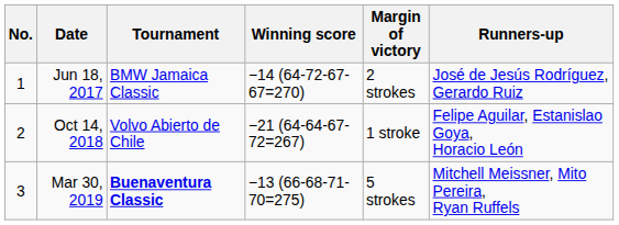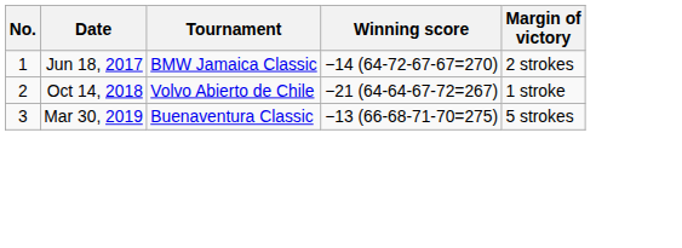- column: Runners-up | José de Jesús Rodríguez, Gerardo Ruiz | Felipe Aguilar, Estanislao Goya, Horacio León | Mitchell Meissner, Mito Pereira, Ryan Ruffels
Mar 30, 2019 | Tournament: bold -> normal
